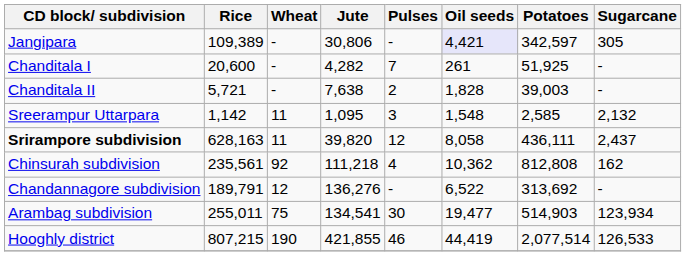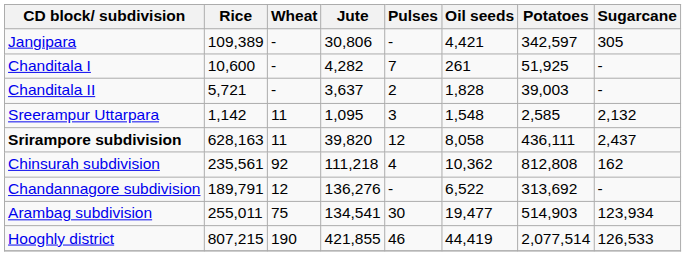Jangipara | Oil seeds: lavender background -> no background
Chanditala I | Rice: 20,600 -> 10,600
Chanditala II | Jute: 7,638 -> 3,637
